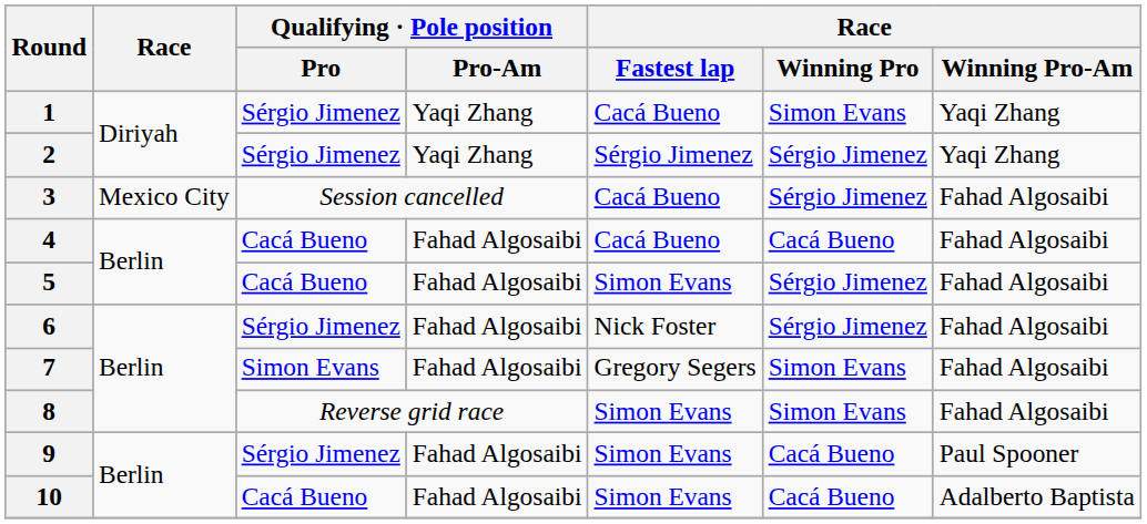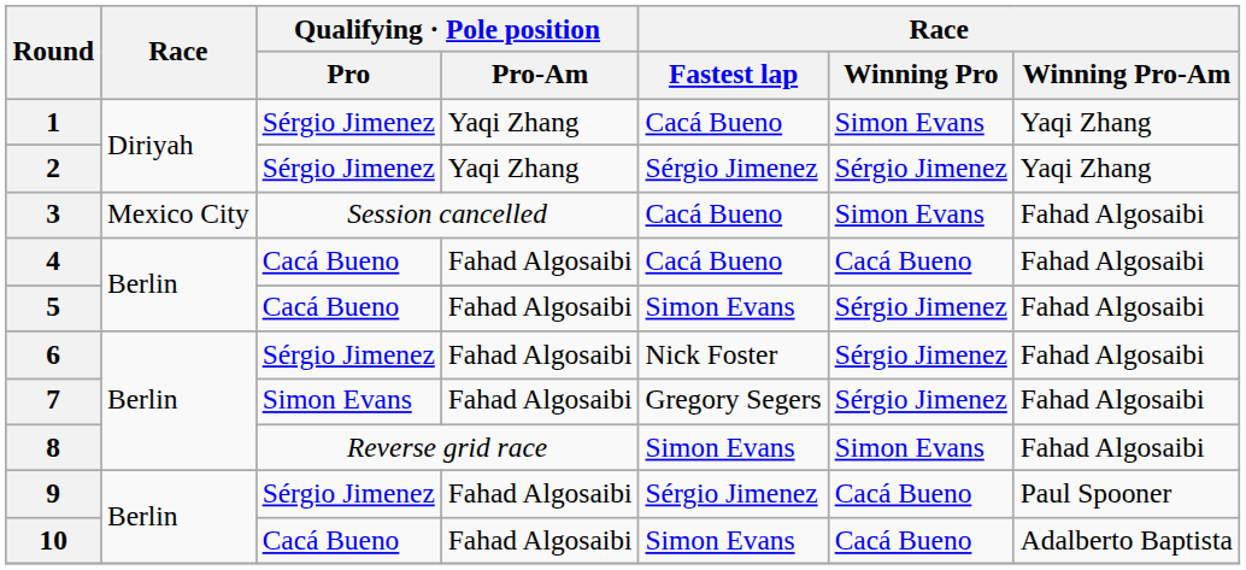3 | Race / Winning Pro: Sérgio Jimenez -> Simon Evans
7 | Race / Winning Pro: Simon Evans -> Sérgio Jimenez
9 | Race / Fastest lap: Simon Evans -> Sérgio Jimenez
